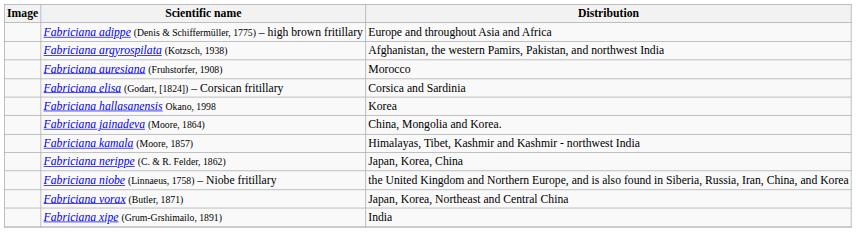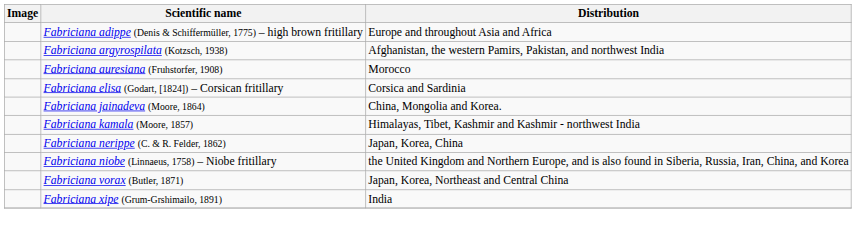- row: Fabriciana hallasanensis Okano, 1998 | Korea
